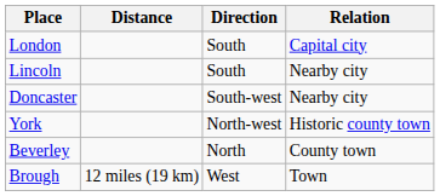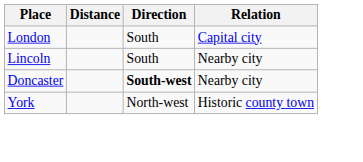Doncaster | Direction: normal -> bold
- row: Beverley | North | County town
- row: Brough | 12 miles (19 km) | West | Town
